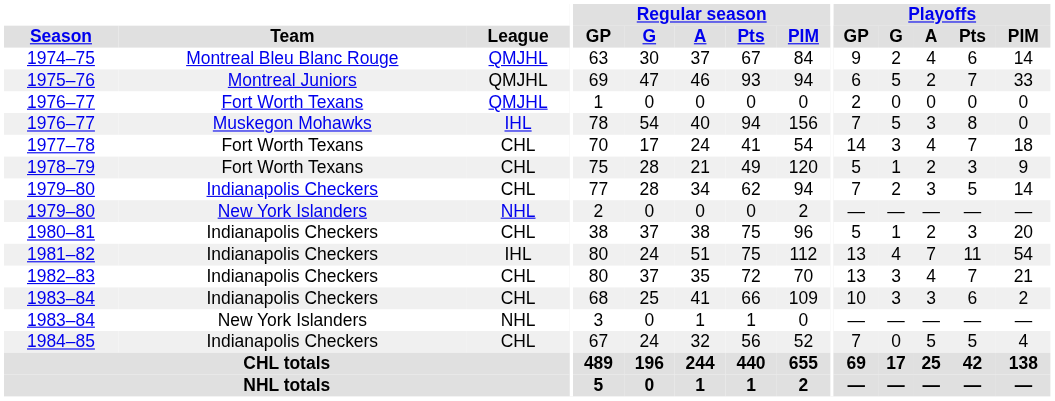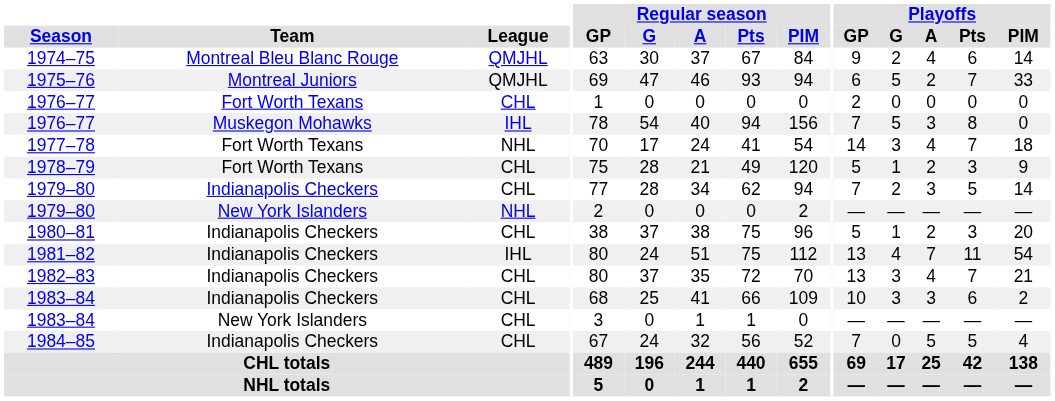1976–77 / Fort Worth Texans | League: QMJHL -> CHL
1977–78 | League: CHL -> NHL
1983–84 / New York Islanders | League: NHL -> CHL
